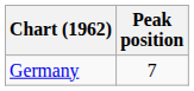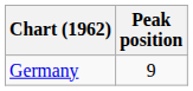Germany | Peak position: 7 -> 9
